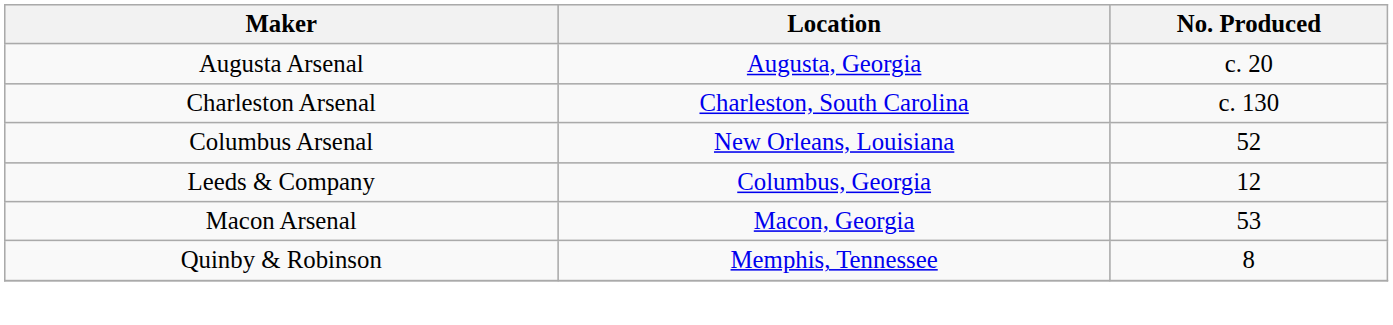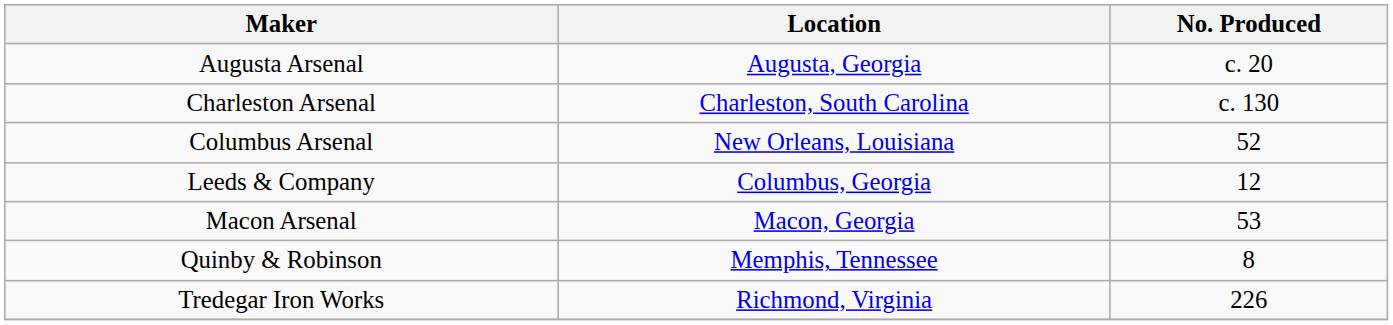+ row: Tredegar Iron Works | Richmond, Virginia | 226
